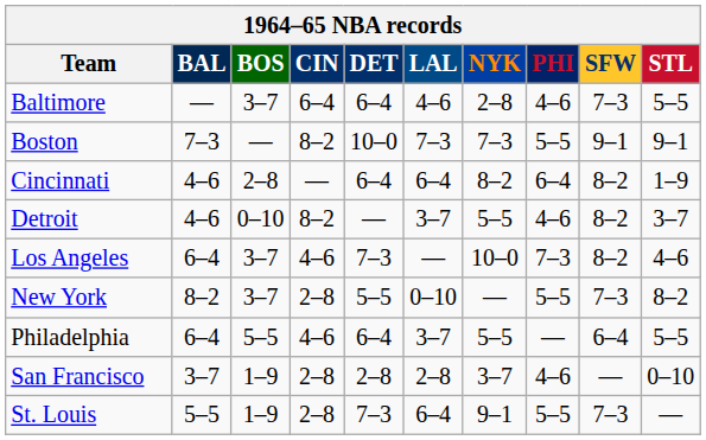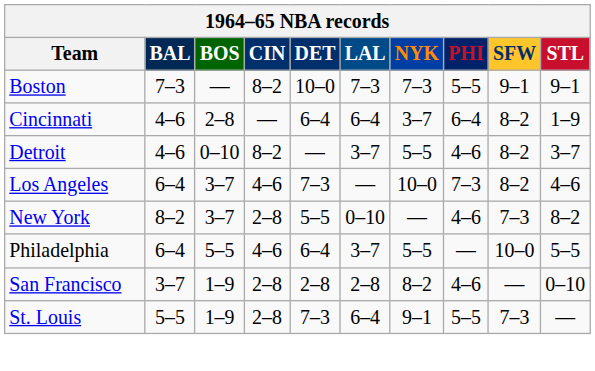- row: Baltimore | — | 3–7 | 6–4 | 6–4 | 4–6 | 2–8 | 4–6 | 7–3 | 5–5
Cincinnati | NYK: 8–2 -> 3–7
New York | PHI: 5–5 -> 4–6
Philadelphia | SFW: 6–4 -> 10–0
San Francisco | NYK: 3–7 -> 8–2
